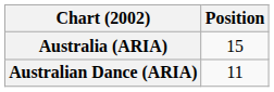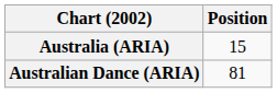Australian Dance (ARIA) | Position: 11 -> 81
